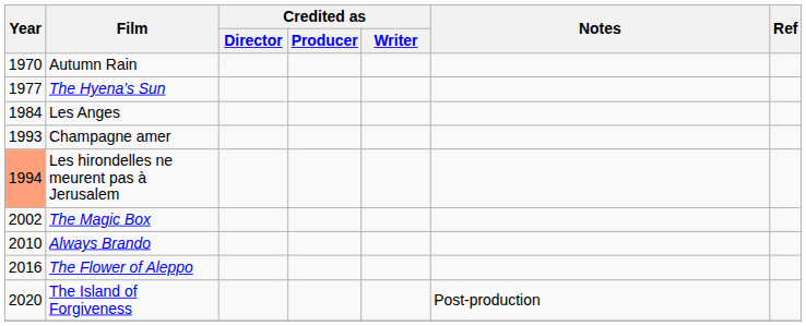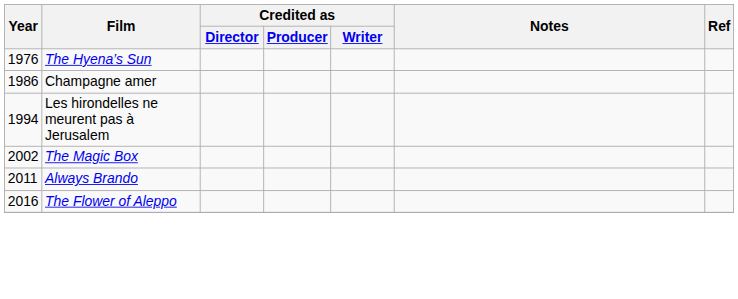- row: 1970 | Autumn Rain
The Hyena’s Sun | Year: 1977 -> 1976
- row: 1984 | Les Anges
Champagne amer | Year: 1993 -> 1986
Les hirondelles ne meurent pas à Jerusalem | Year: lightsalmon background -> no background
Always Brando | Year: 2010 -> 2011
- row: 2020 | The Island of Forgiveness | Post-production
